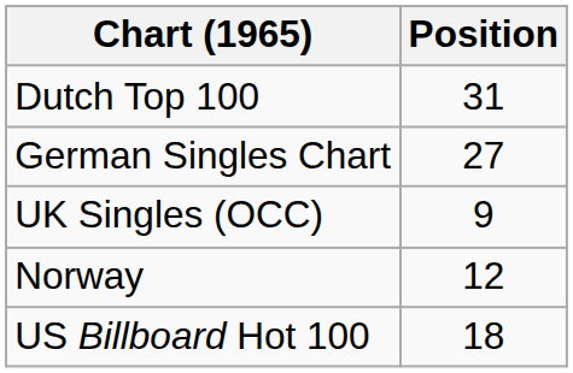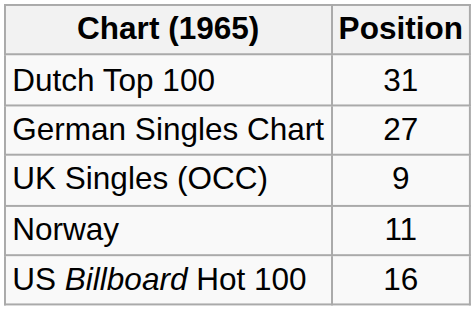Norway | Position: 12 -> 11
US Billboard Hot 100 | Position: 18 -> 16
